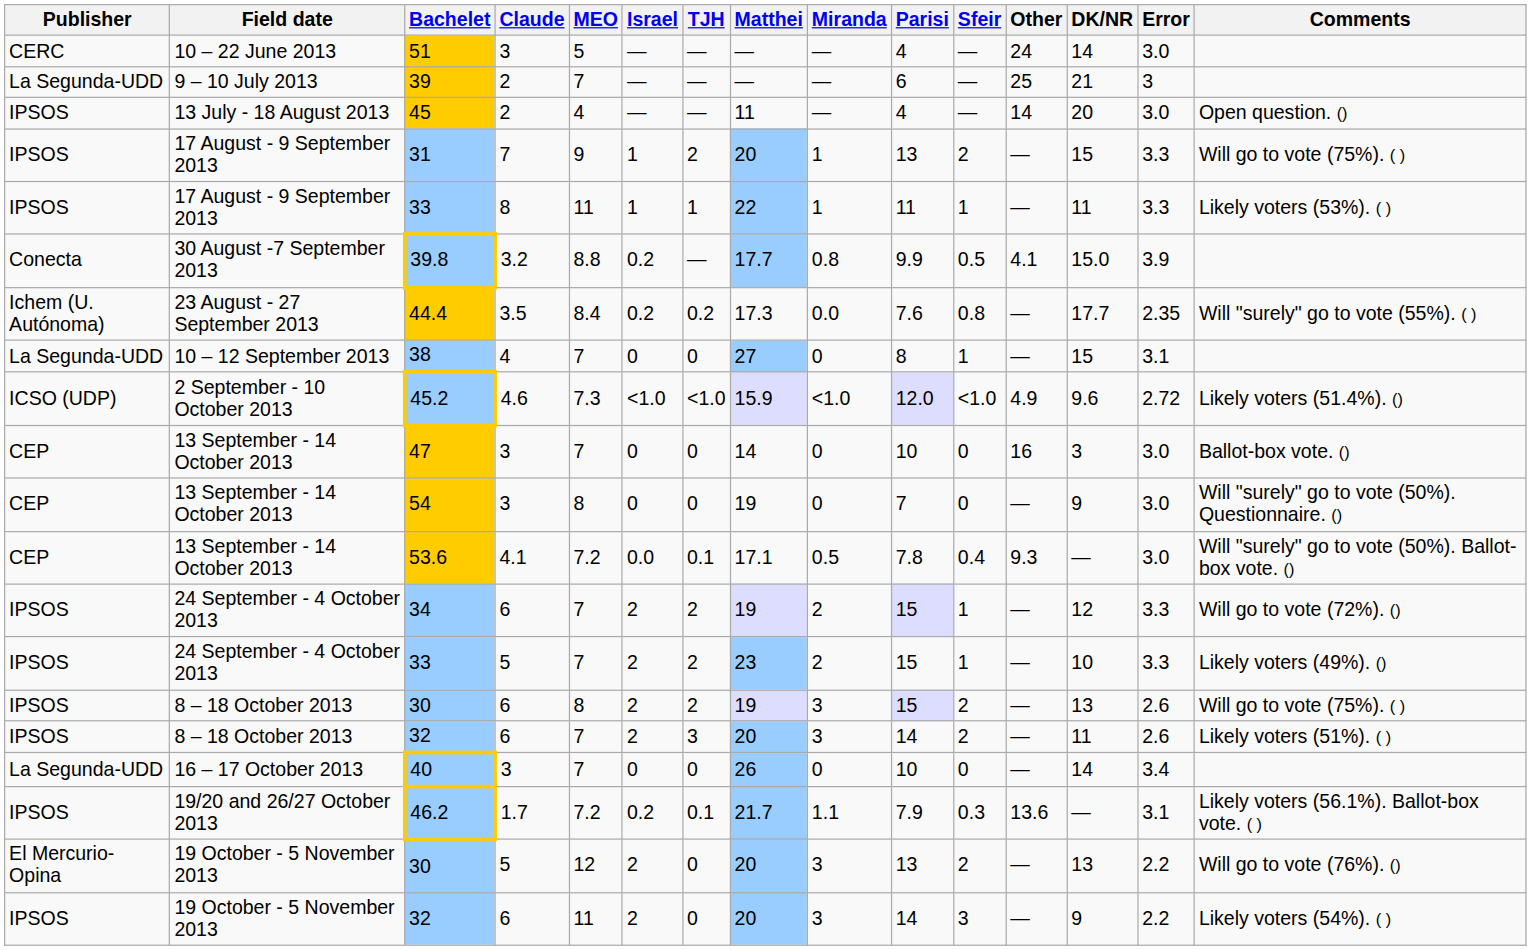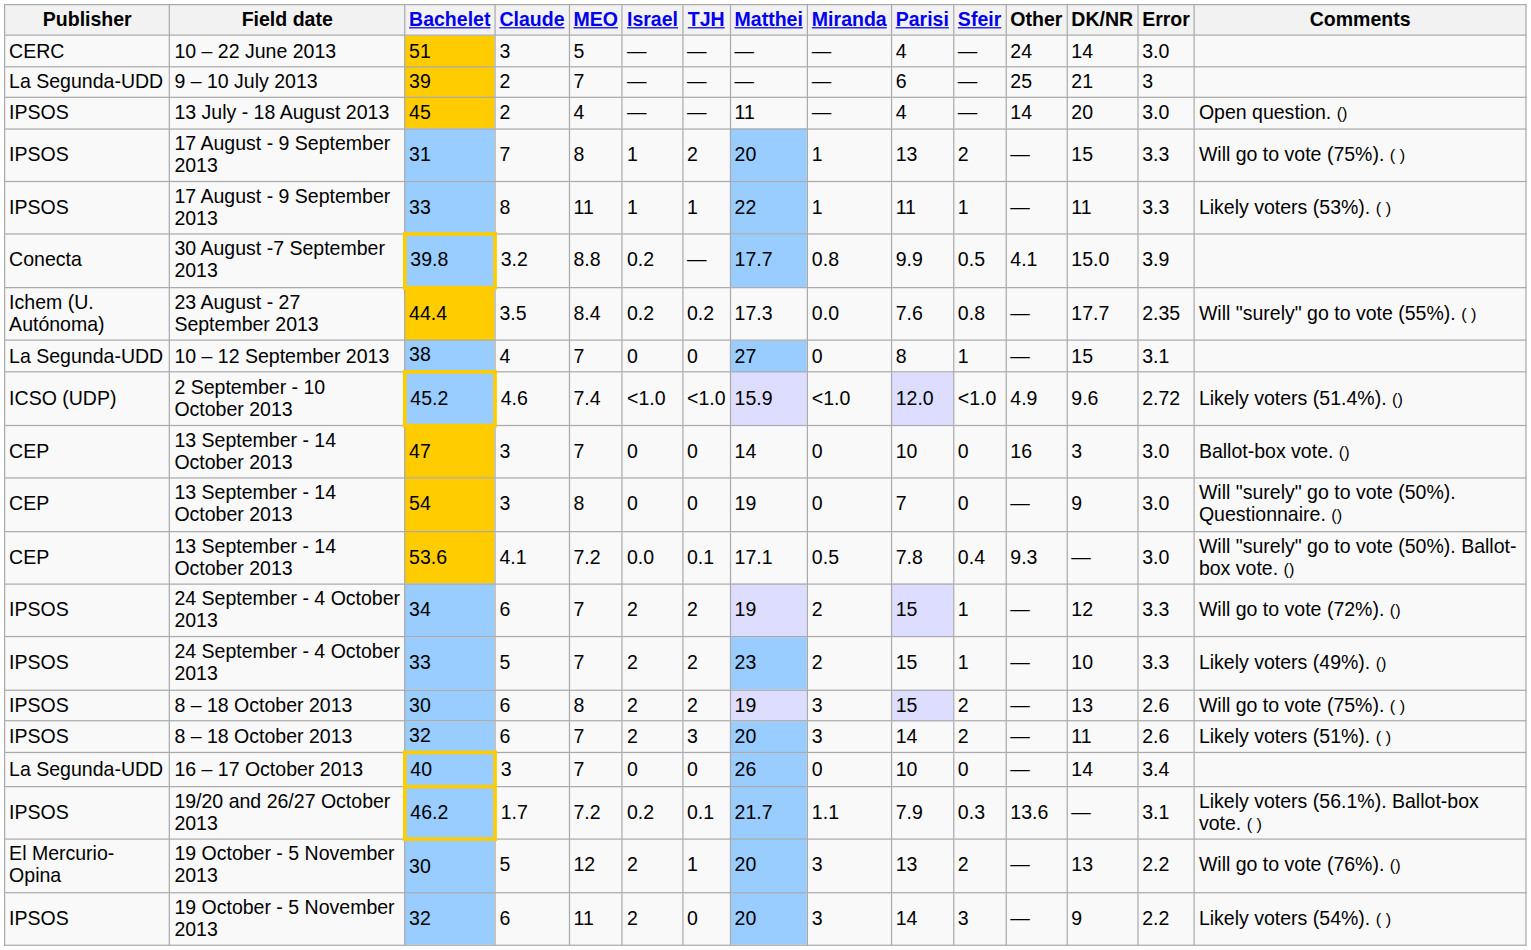31 | MEO: 9 -> 8
45.2 | MEO: 7.3 -> 7.4
19 October - 5 November 2013 / 30 | TJH: 0 -> 1
